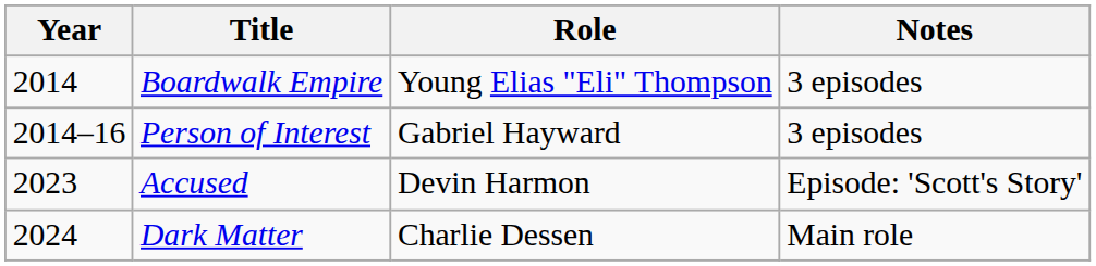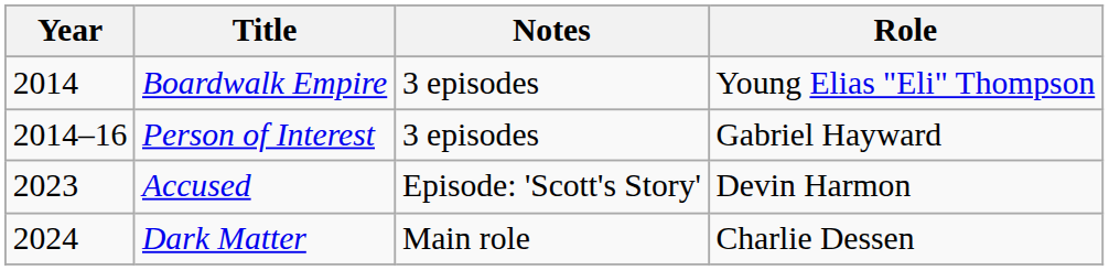columns swapped: Role <-> Notes
